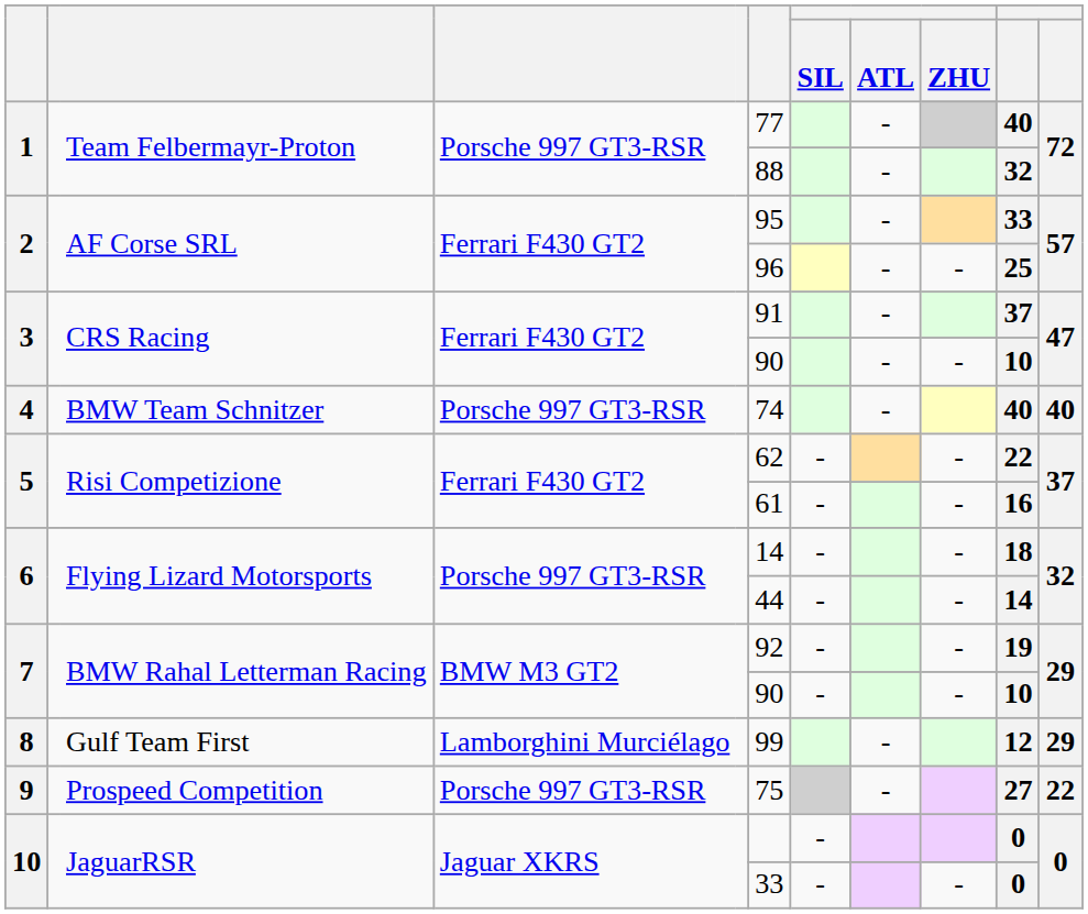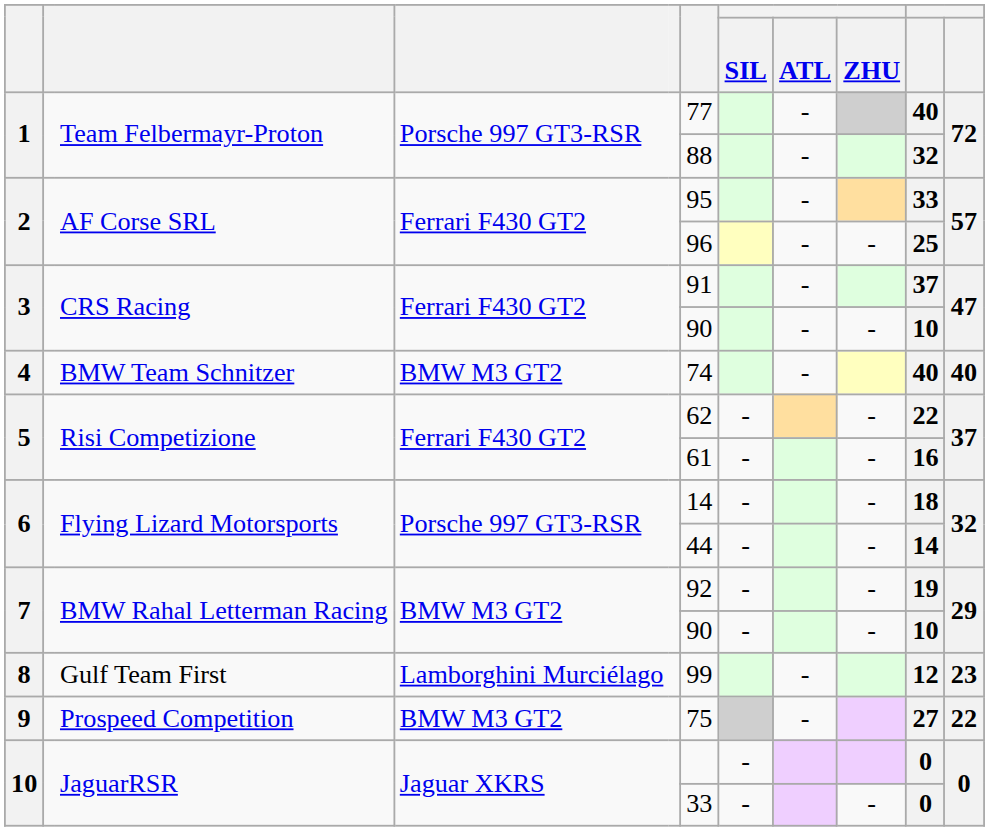4 | column 4: Porsche 997 GT3-RSR -> BMW M3 GT2
8 | column 11: 29 -> 23
9 | column 4: Porsche 997 GT3-RSR -> BMW M3 GT2
